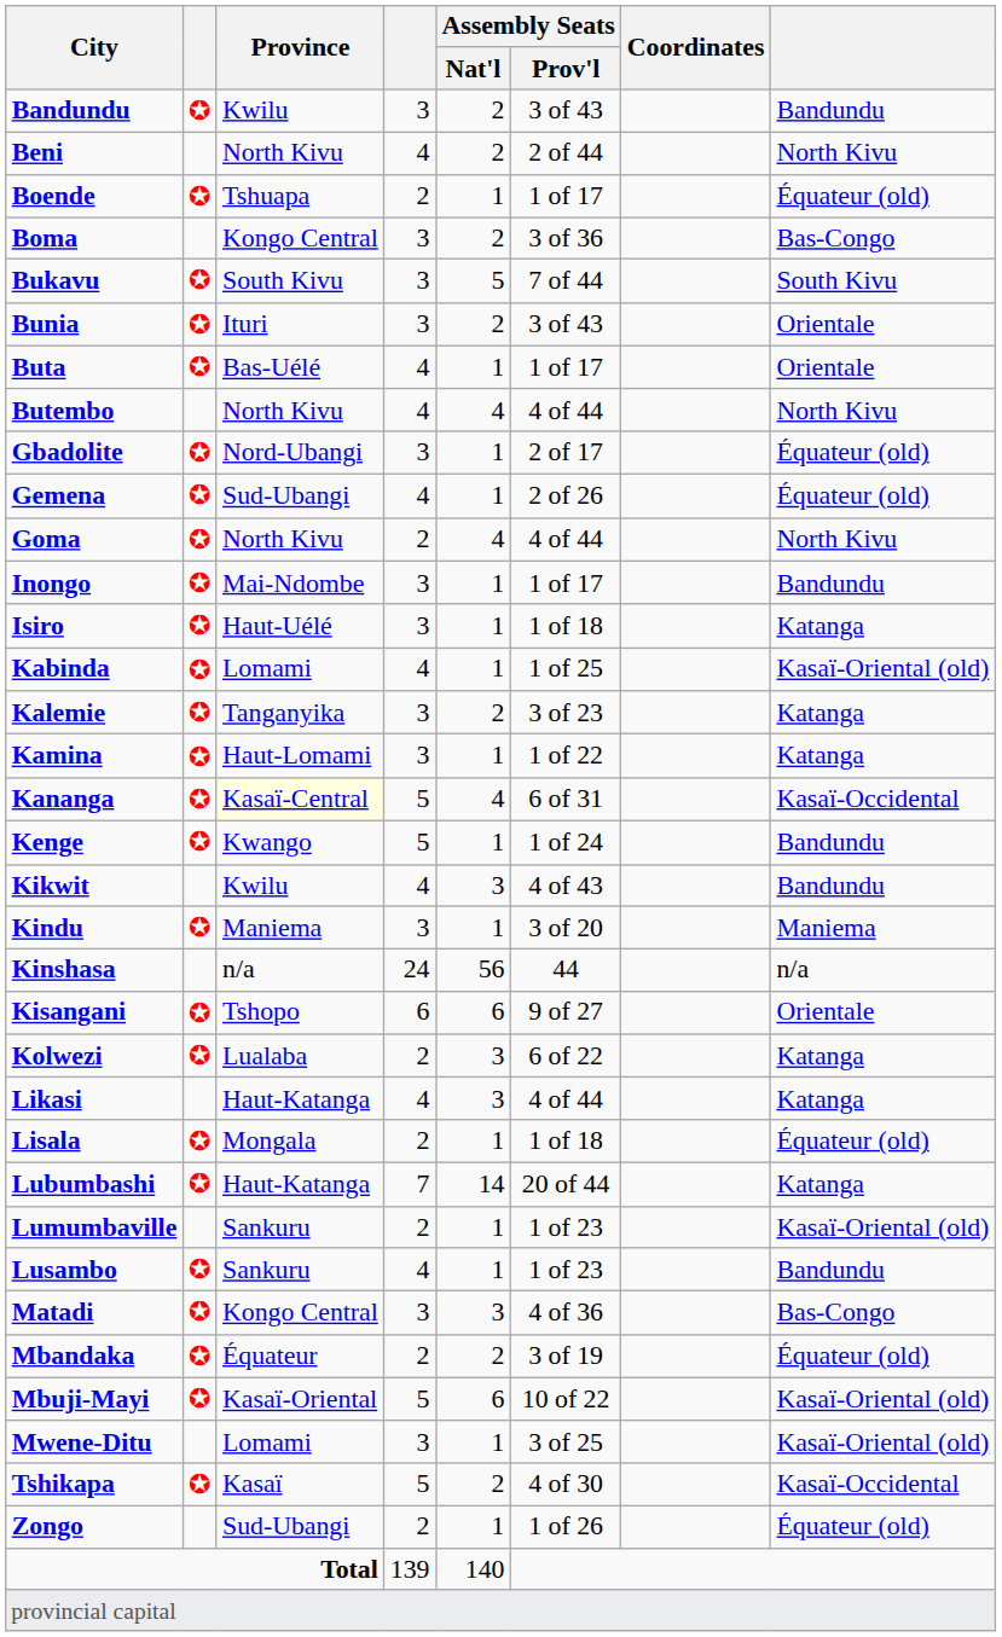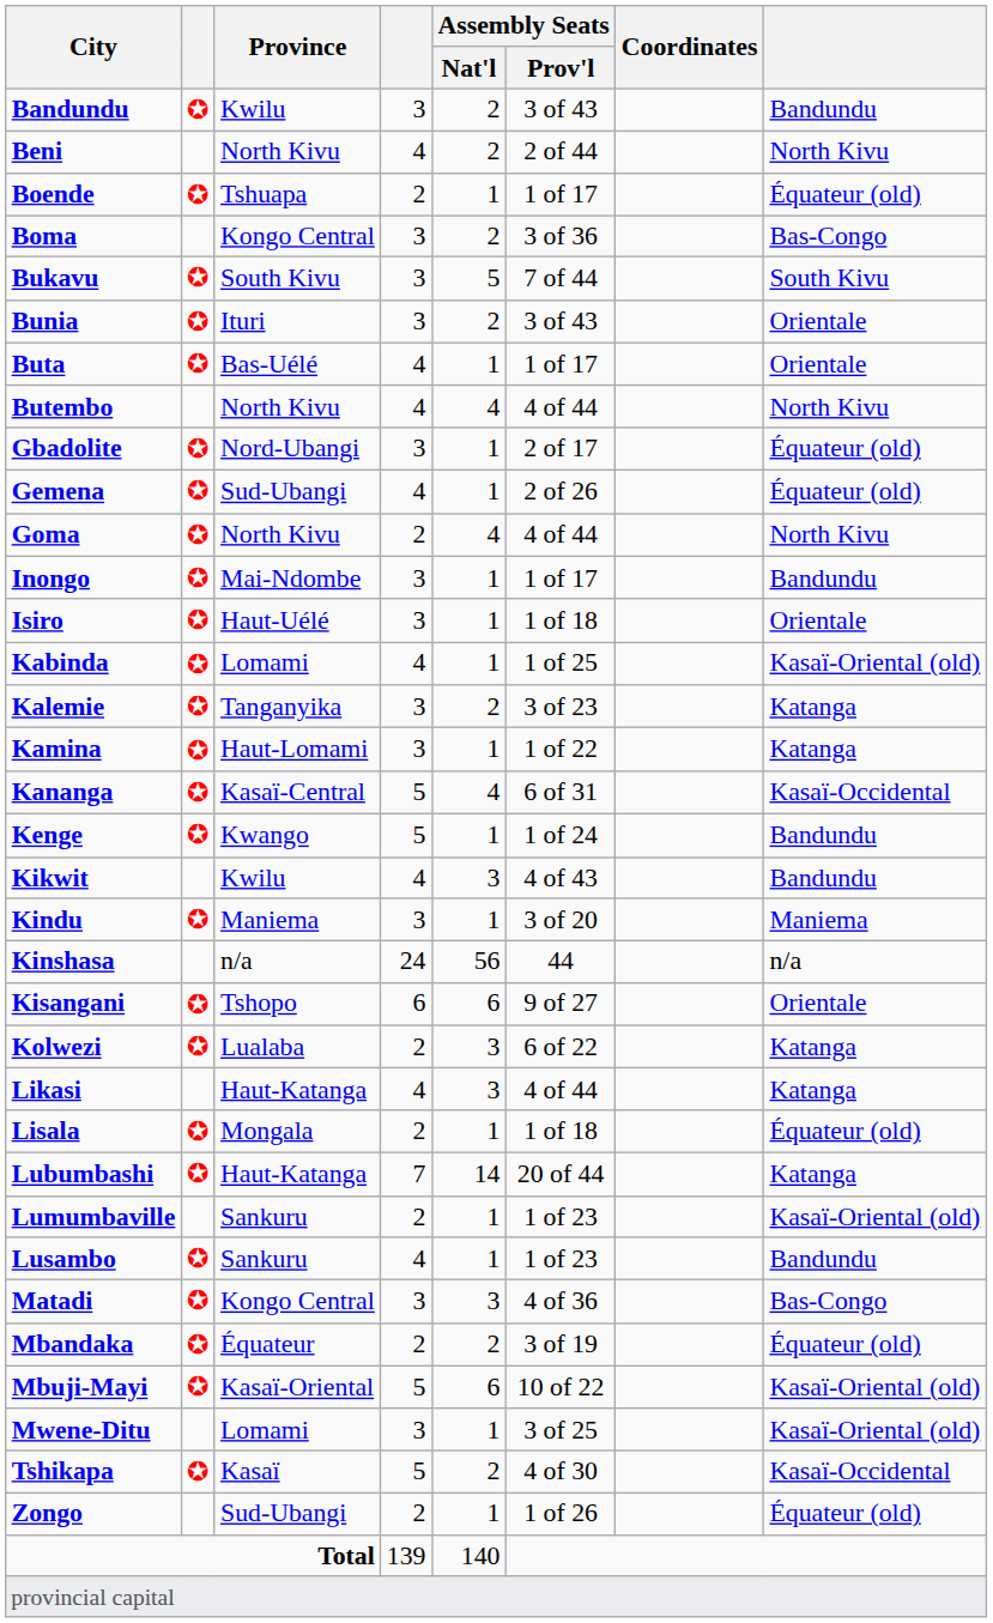Isiro | column 8: Katanga -> Orientale
Kananga | Province: lightyellow background -> no background
